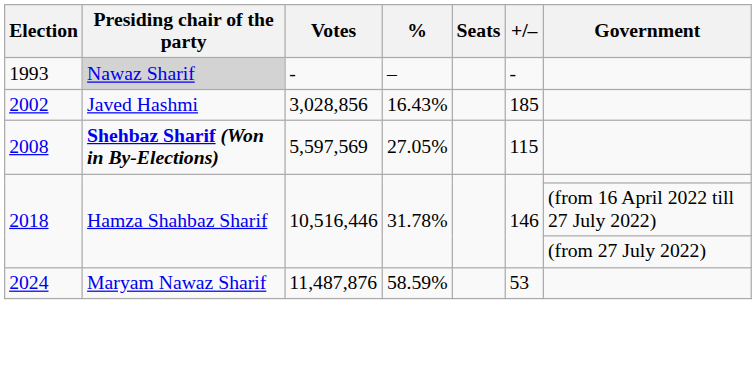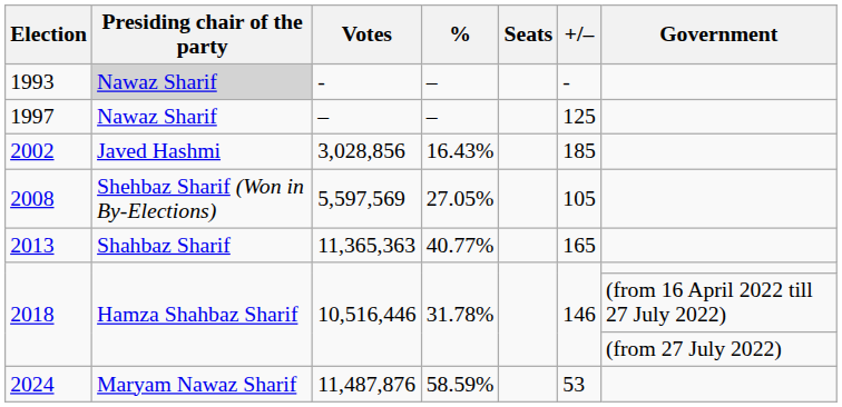+ row: 1997 | Nawaz Sharif | – | – | 125
2008 | Presiding chair of the party: bold -> normal
2008 | +/–: 115 -> 105
+ row: 2013 | Shahbaz Sharif | 11,365,363 | 40.77% | 165
